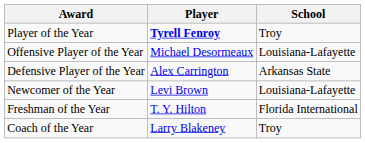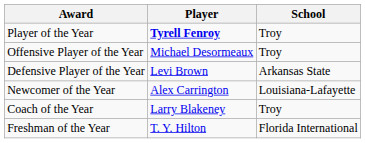Offensive Player of the Year | School: Louisiana-Lafayette -> Troy
Defensive Player of the Year | Player: Alex Carrington -> Levi Brown
Newcomer of the Year | Player: Levi Brown -> Alex Carrington
rows swapped: Freshman of the Year <-> Coach of the Year
